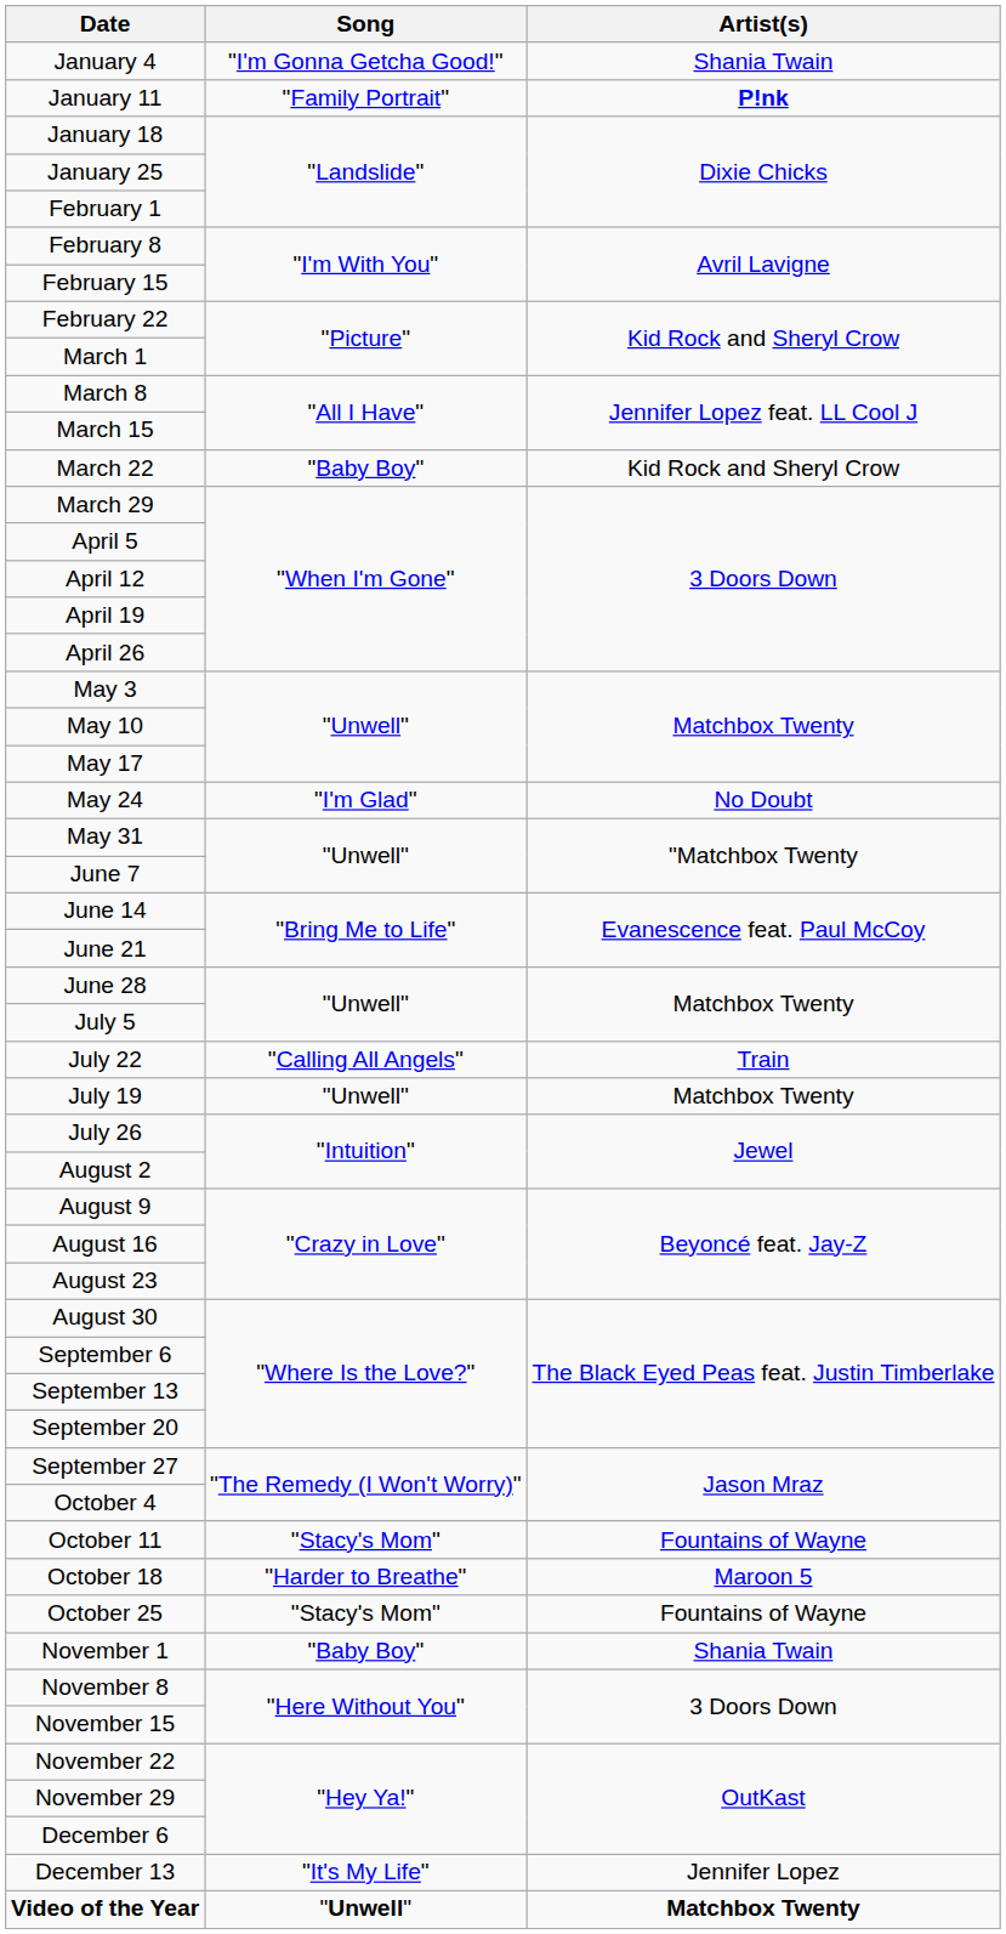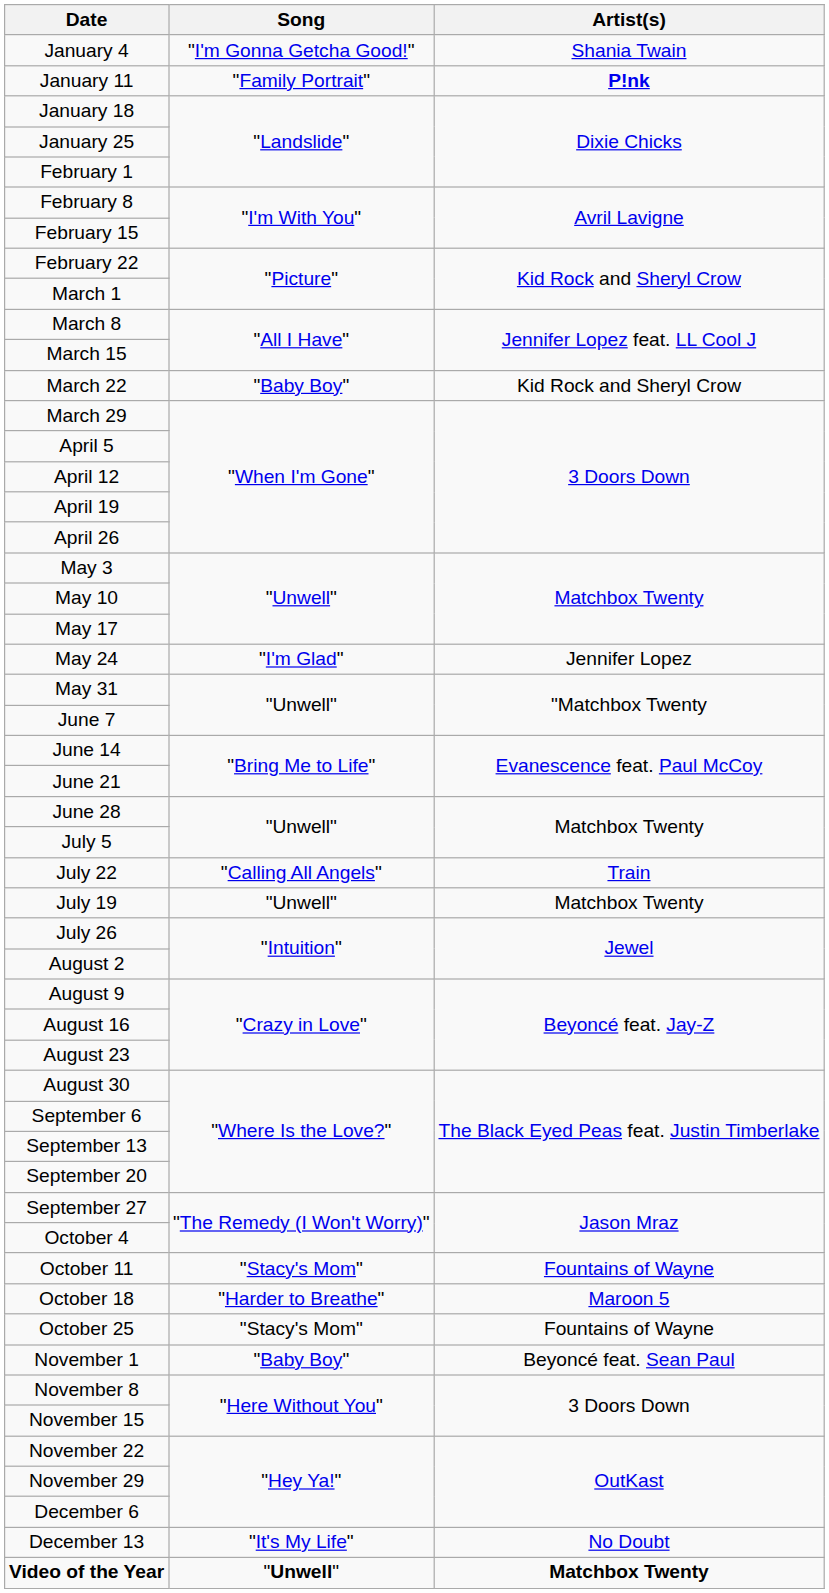May 24 | Artist(s): No Doubt -> Jennifer Lopez
November 1 | Artist(s): Shania Twain -> Beyoncé feat. Sean Paul
December 13 | Artist(s): Jennifer Lopez -> No Doubt
